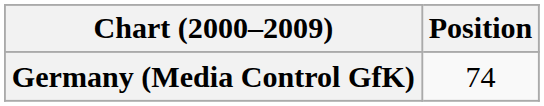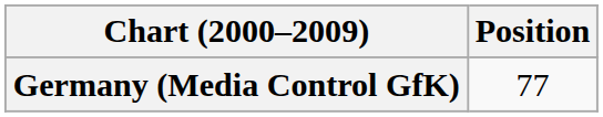Germany (Media Control GfK) | Position: 74 -> 77
